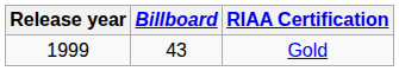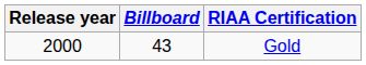Gold | Release year: 1999 -> 2000
